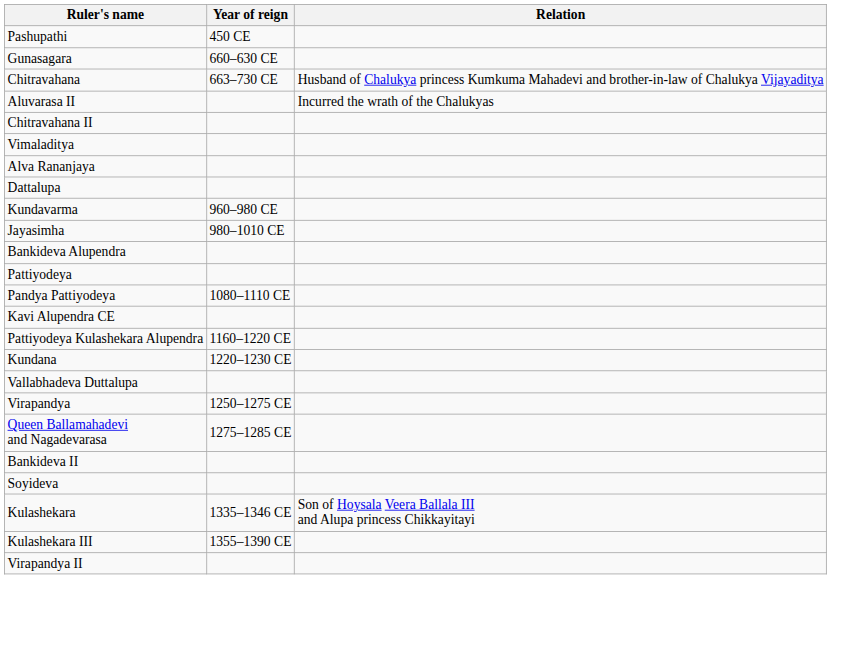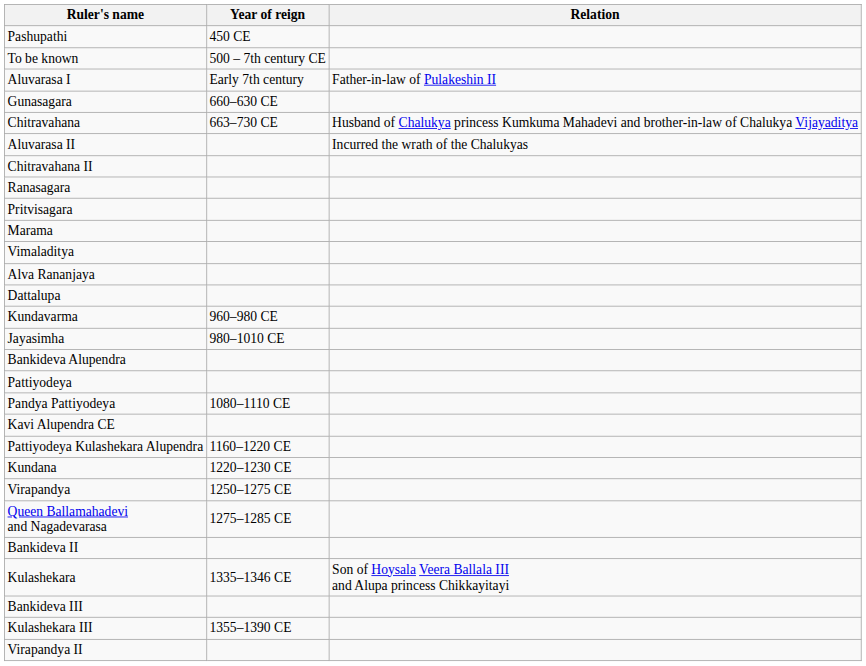+ row: To be known | 500 – 7th century CE
+ row: Aluvarasa I | Early 7th century | Father-in-law of Pulakeshin II
+ row: Ranasagara
+ row: Pritvisagara
+ row: Marama
- row: Vallabhadeva Duttalupa
- row: Soyideva
+ row: Bankideva III
